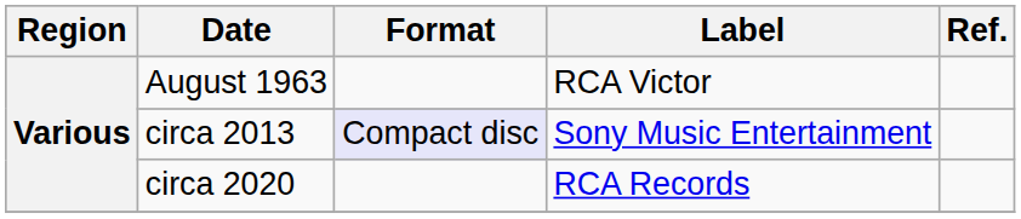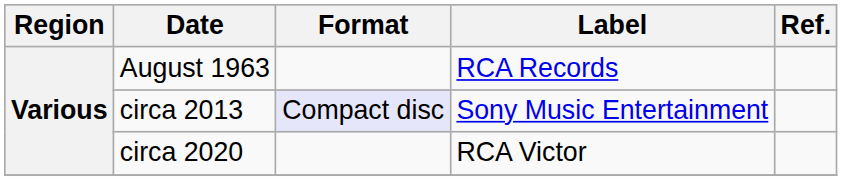August 1963 | Label: RCA Victor -> RCA Records
circa 2020 | Label: RCA Records -> RCA Victor
